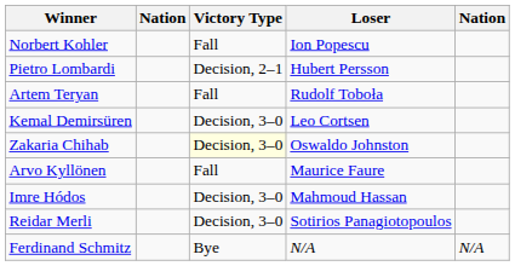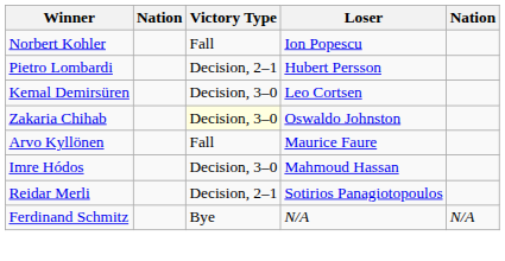- row: Artem Teryan | Fall | Rudolf Toboła
Reidar Merli | Victory Type: Decision, 3–0 -> Decision, 2–1
